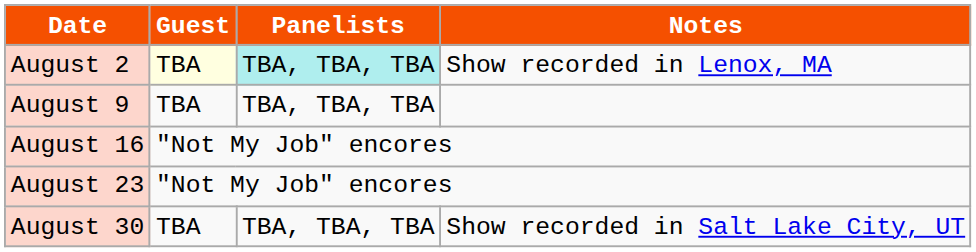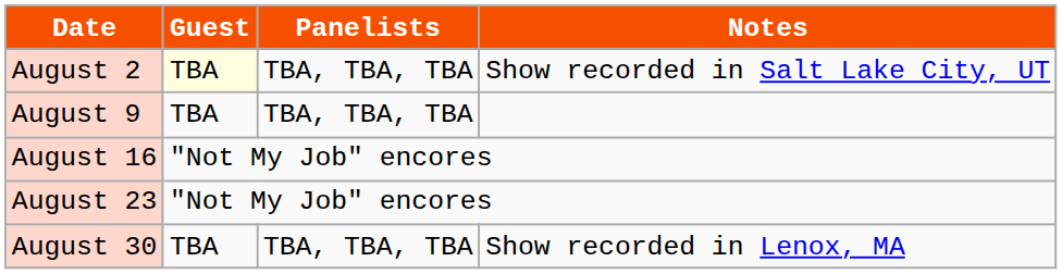August 2 | Panelists: paleturquoise background -> no background
August 2 | Notes: Show recorded in Lenox, MA -> Show recorded in Salt Lake City, UT
August 30 | Notes: Show recorded in Salt Lake City, UT -> Show recorded in Lenox, MA
